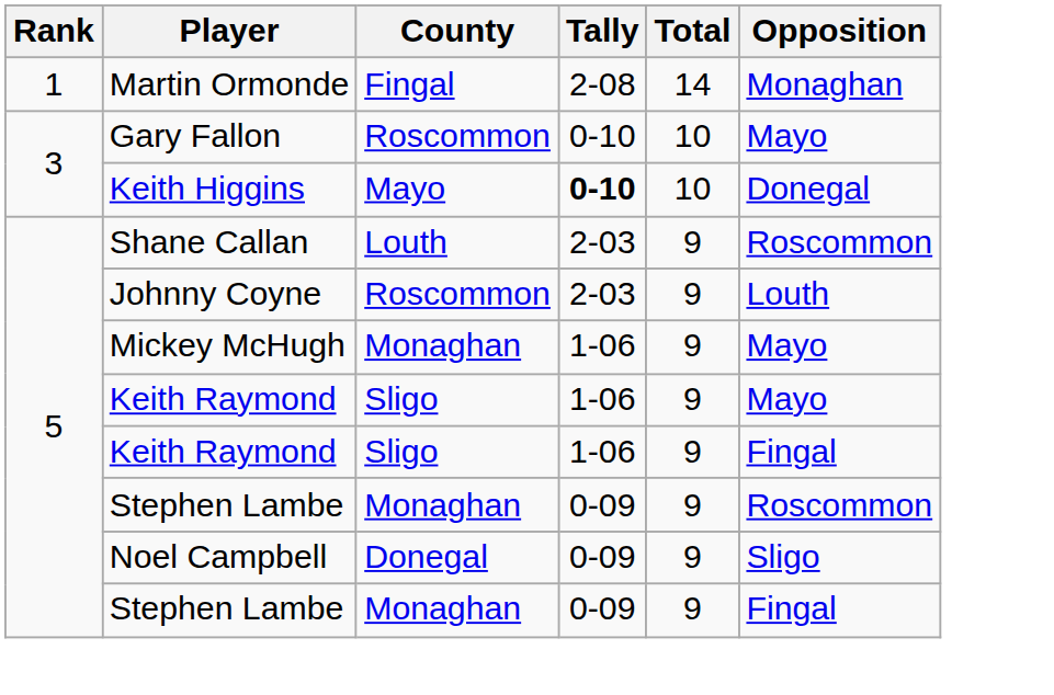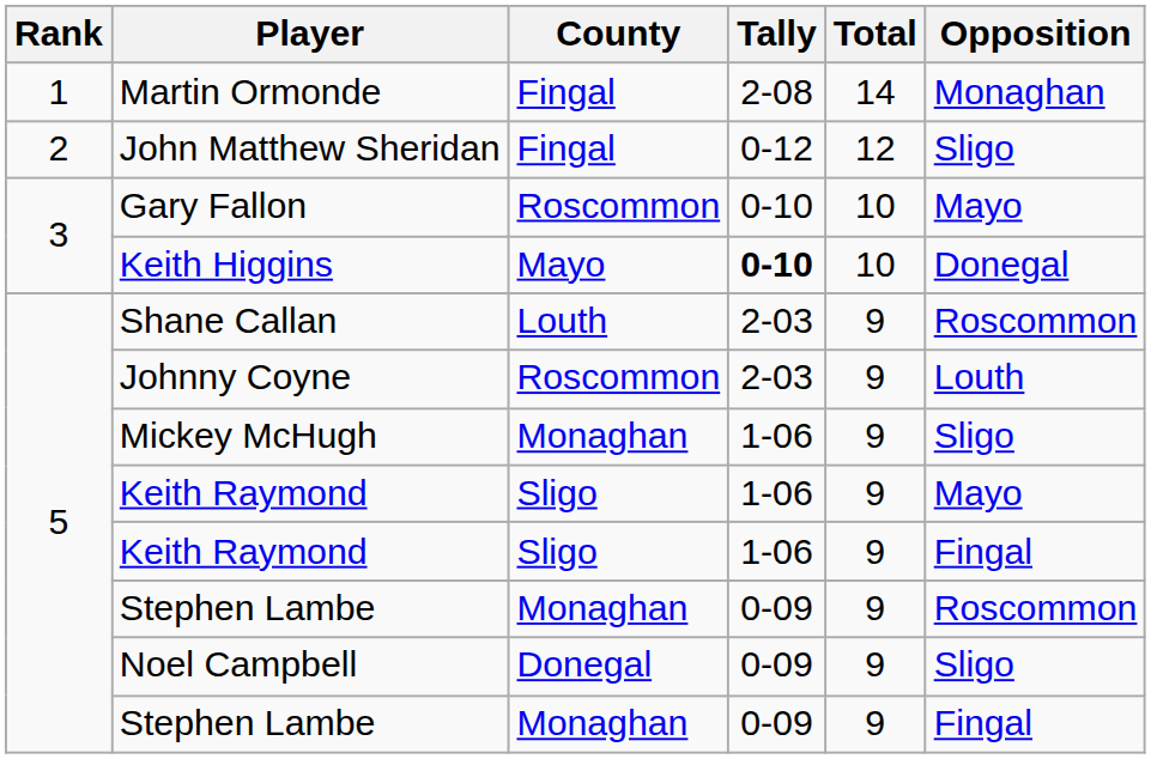+ row: 2 | John Matthew Sheridan | Fingal | 0-12 | 12 | Sligo
Mickey McHugh | Opposition: Mayo -> Sligo
